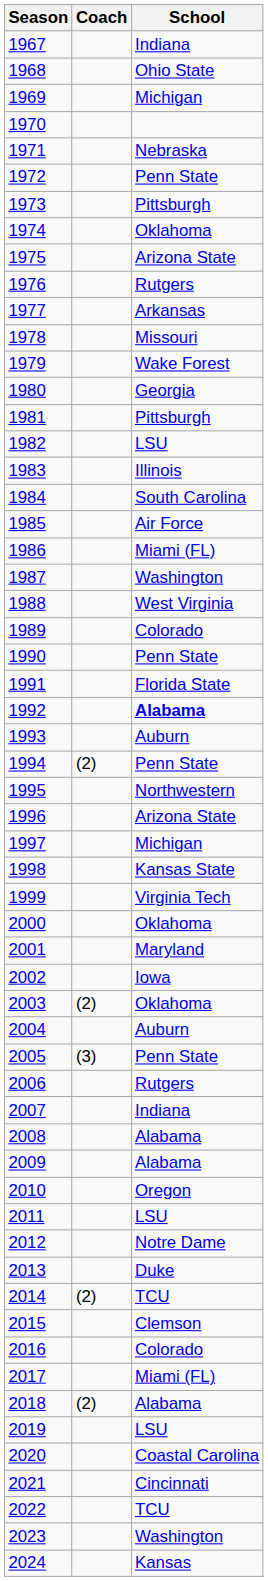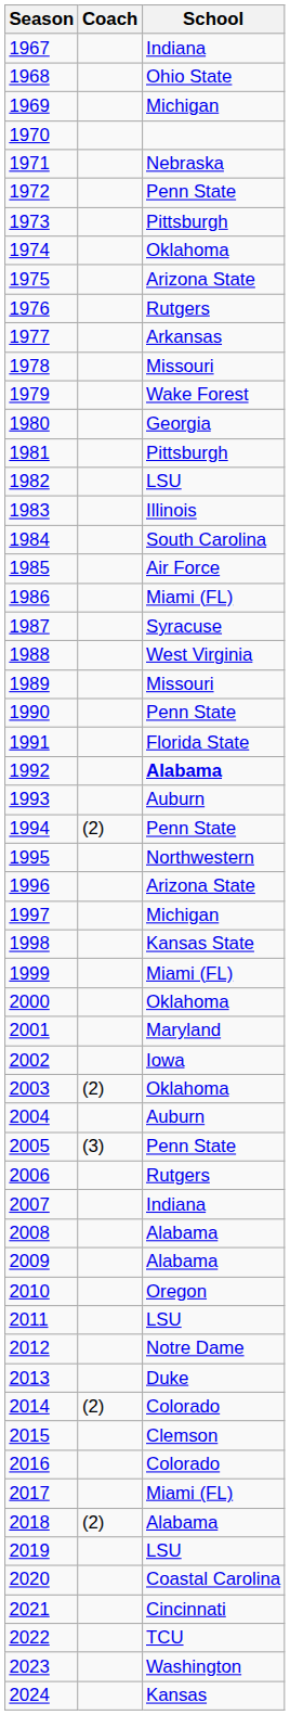1987 | School: Washington -> Syracuse
1989 | School: Colorado -> Missouri
1999 | School: Virginia Tech -> Miami (FL)
2014 | School: TCU -> Colorado
